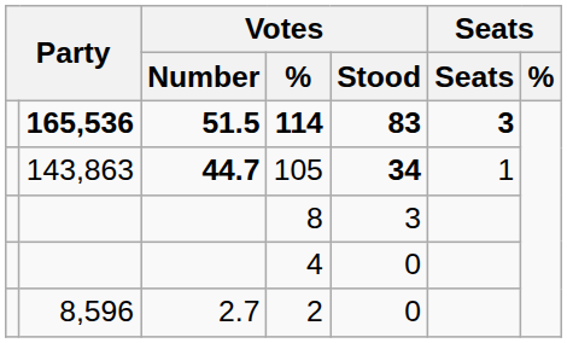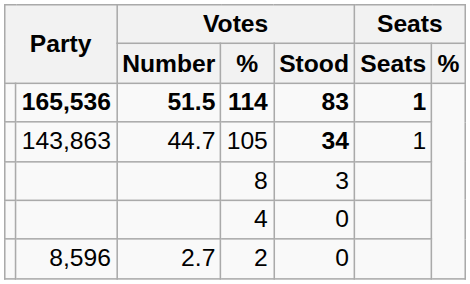114 | column 6: 3 -> 1
105 | Votes / Number: bold -> normal
